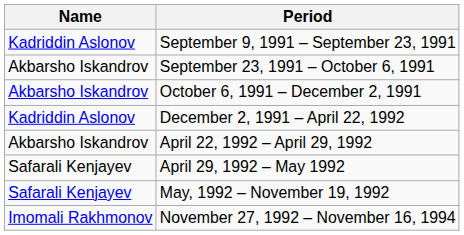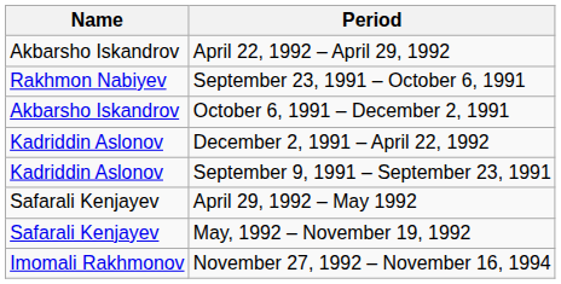rows swapped: September 9, 1991 – September 23, 1991 <-> April 22, 1992 – April 29, 1992
September 23, 1991 – October 6, 1991 | Name: Akbarsho Iskandrov -> Rakhmon Nabiyev
